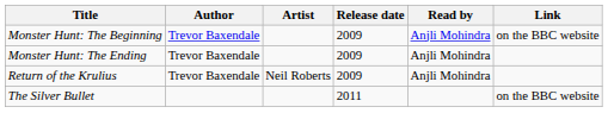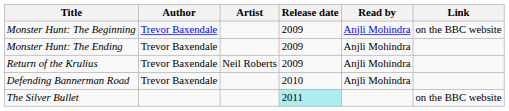+ row: Defending Bannerman Road | Trevor Baxendale | 2010 | Anjli Mohindra
The Silver Bullet | Release date: no background -> paleturquoise background
